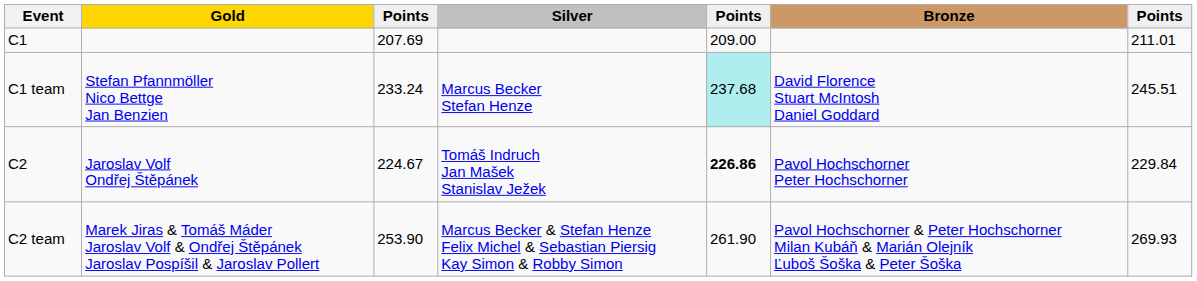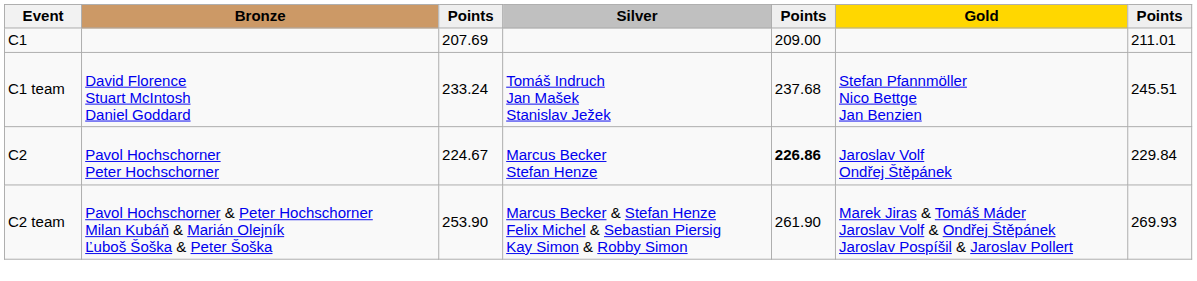columns swapped: Gold <-> Bronze
C1 team | Silver: Marcus Becker Stefan Henze -> Tomáš Indruch Jan Mašek Stanislav Ježek
C1 team | column 5: paleturquoise background -> no background
C2 | Silver: Tomáš Indruch Jan Mašek Stanislav Ježek -> Marcus Becker Stefan Henze
